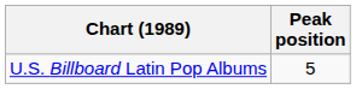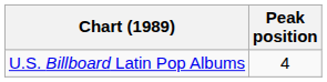U.S. Billboard Latin Pop Albums | Peak position: 5 -> 4
